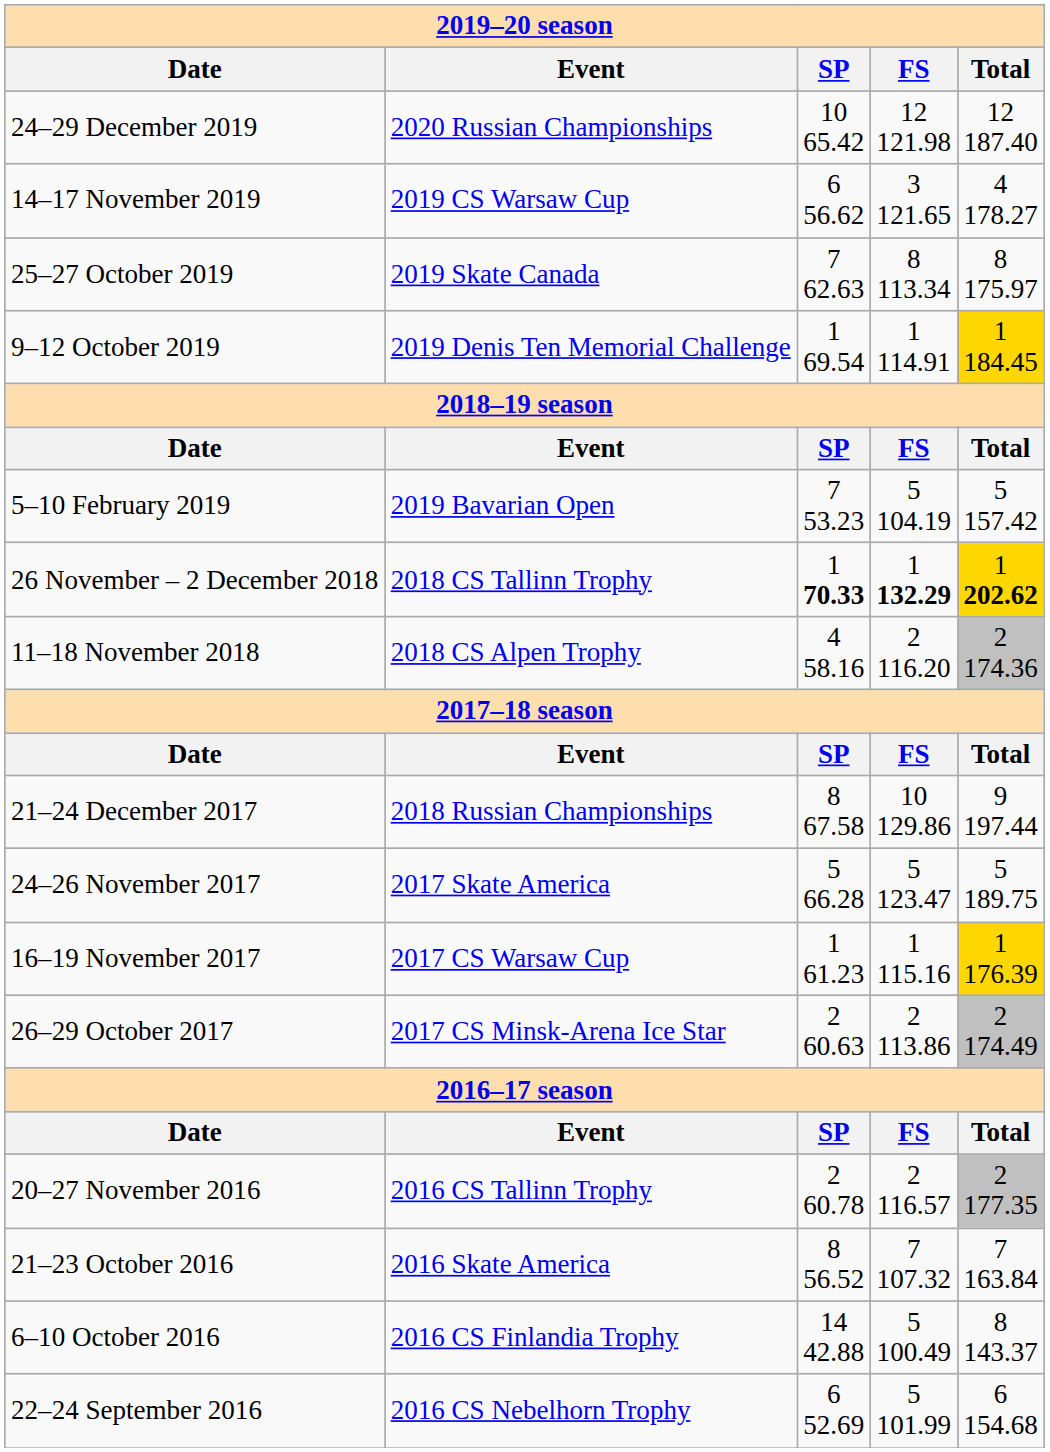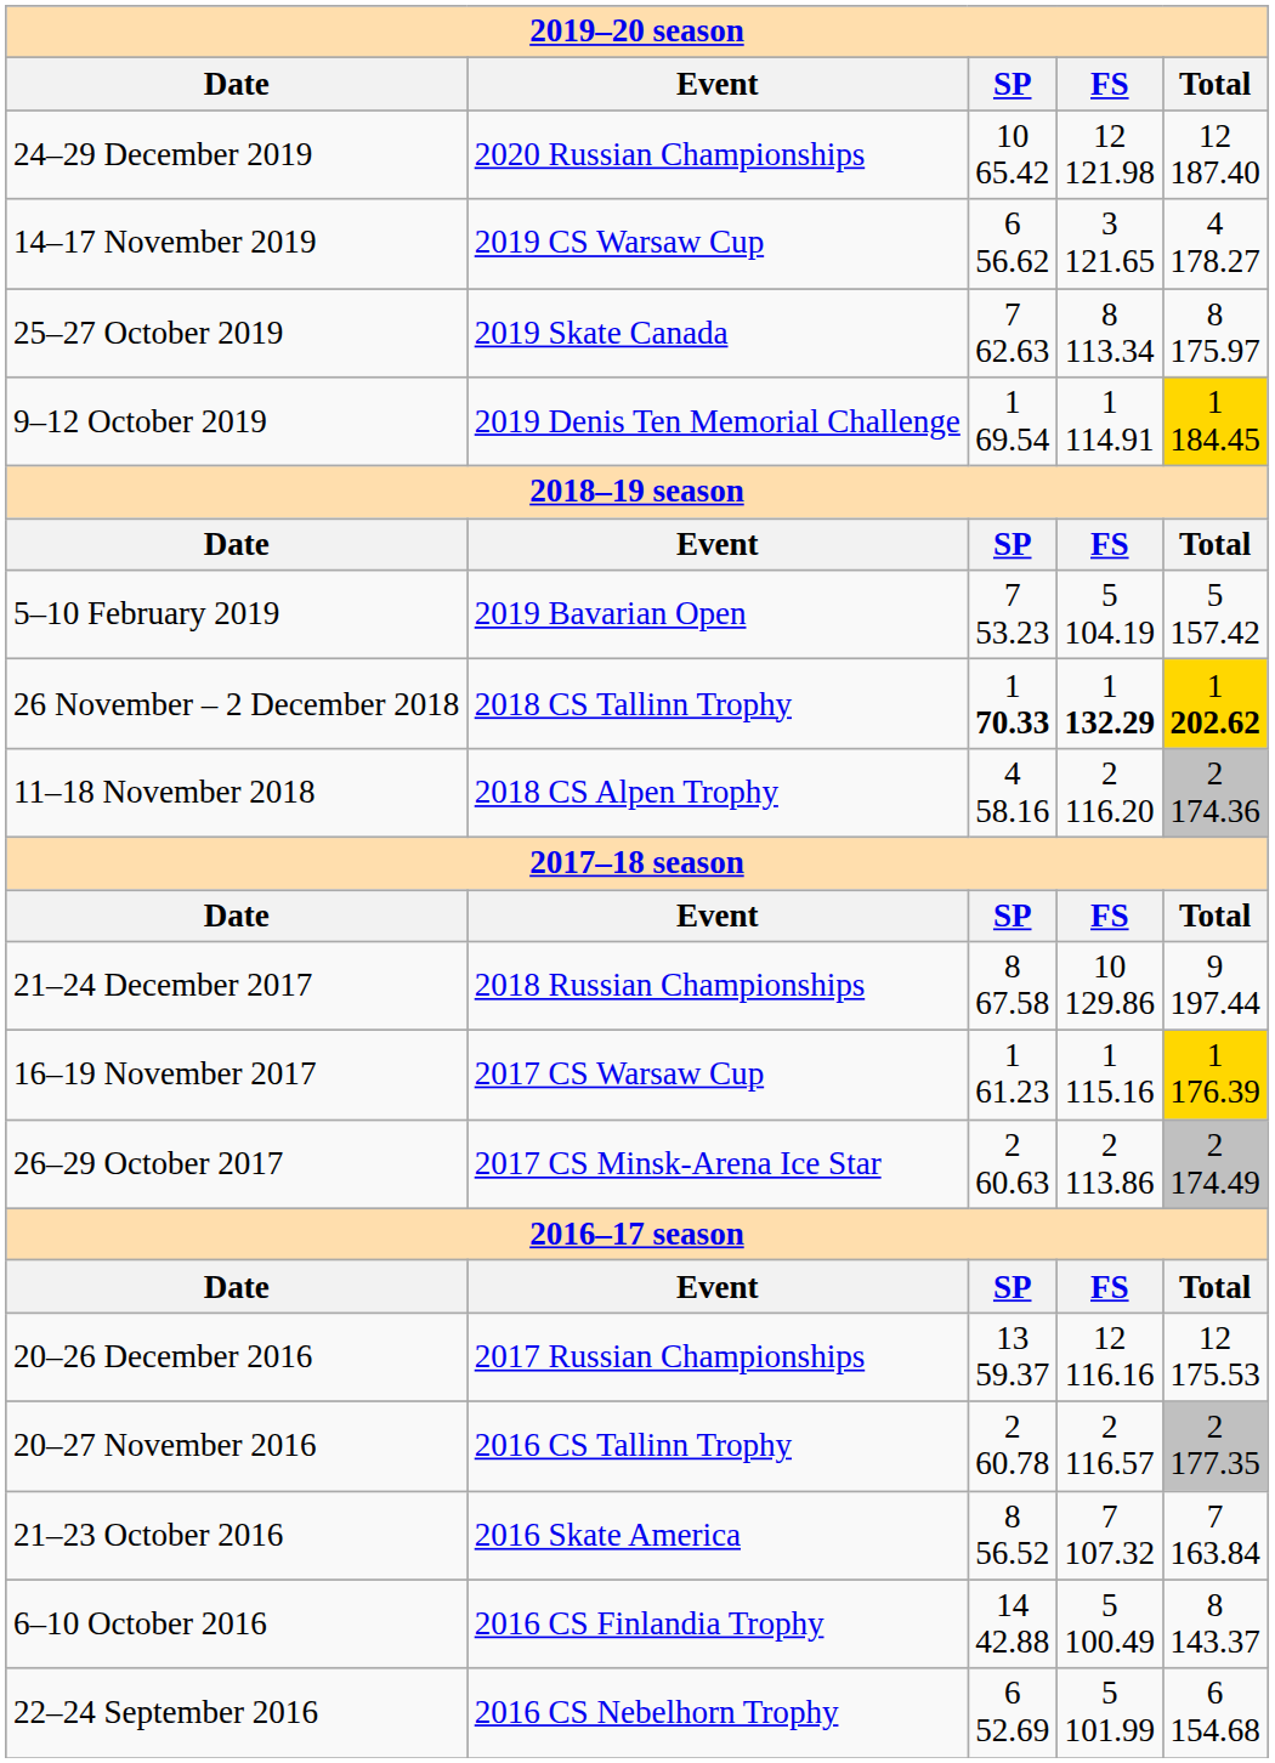- row: 24–26 November 2017 | 2017 Skate America | 5 66.28 | 5 123.47 | 5 189.75
+ row: 20–26 December 2016 | 2017 Russian Championships | 13 59.37 | 12 116.16 | 12 175.53
